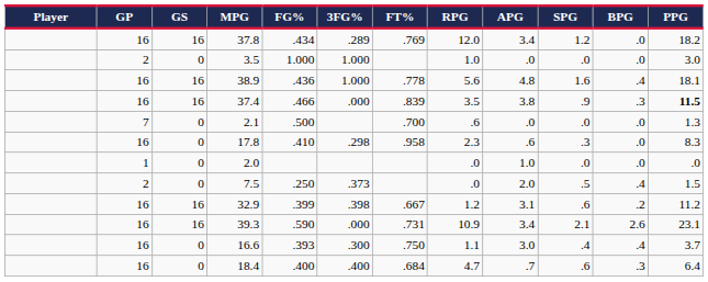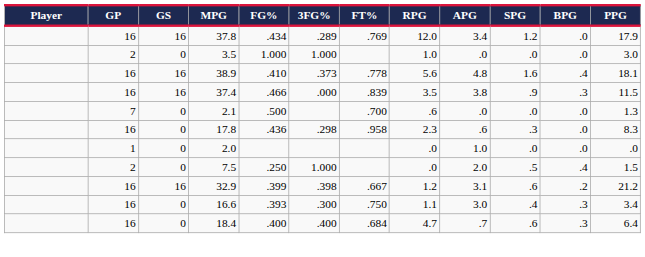37.8 | PPG: 18.2 -> 17.9
38.9 | FG%: .436 -> .410
38.9 | 3FG%: 1.000 -> .373
37.4 | PPG: bold -> normal
17.8 | FG%: .410 -> .436
7.5 | 3FG%: .373 -> 1.000
32.9 | PPG: 11.2 -> 21.2
- row: 16 | 16 | 39.3 | .590 | .000 | .731 | 10.9 | 3.4 | 2.1 | 2.6 | 23.1
16.6 | BPG: .4 -> .3
16.6 | PPG: 3.7 -> 3.4
